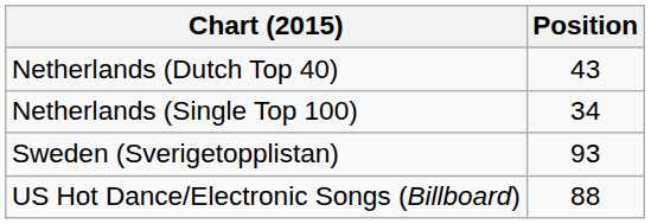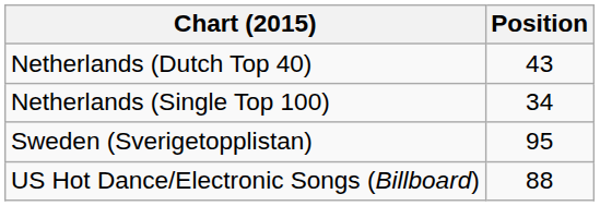Sweden (Sverigetopplistan) | Position: 93 -> 95
